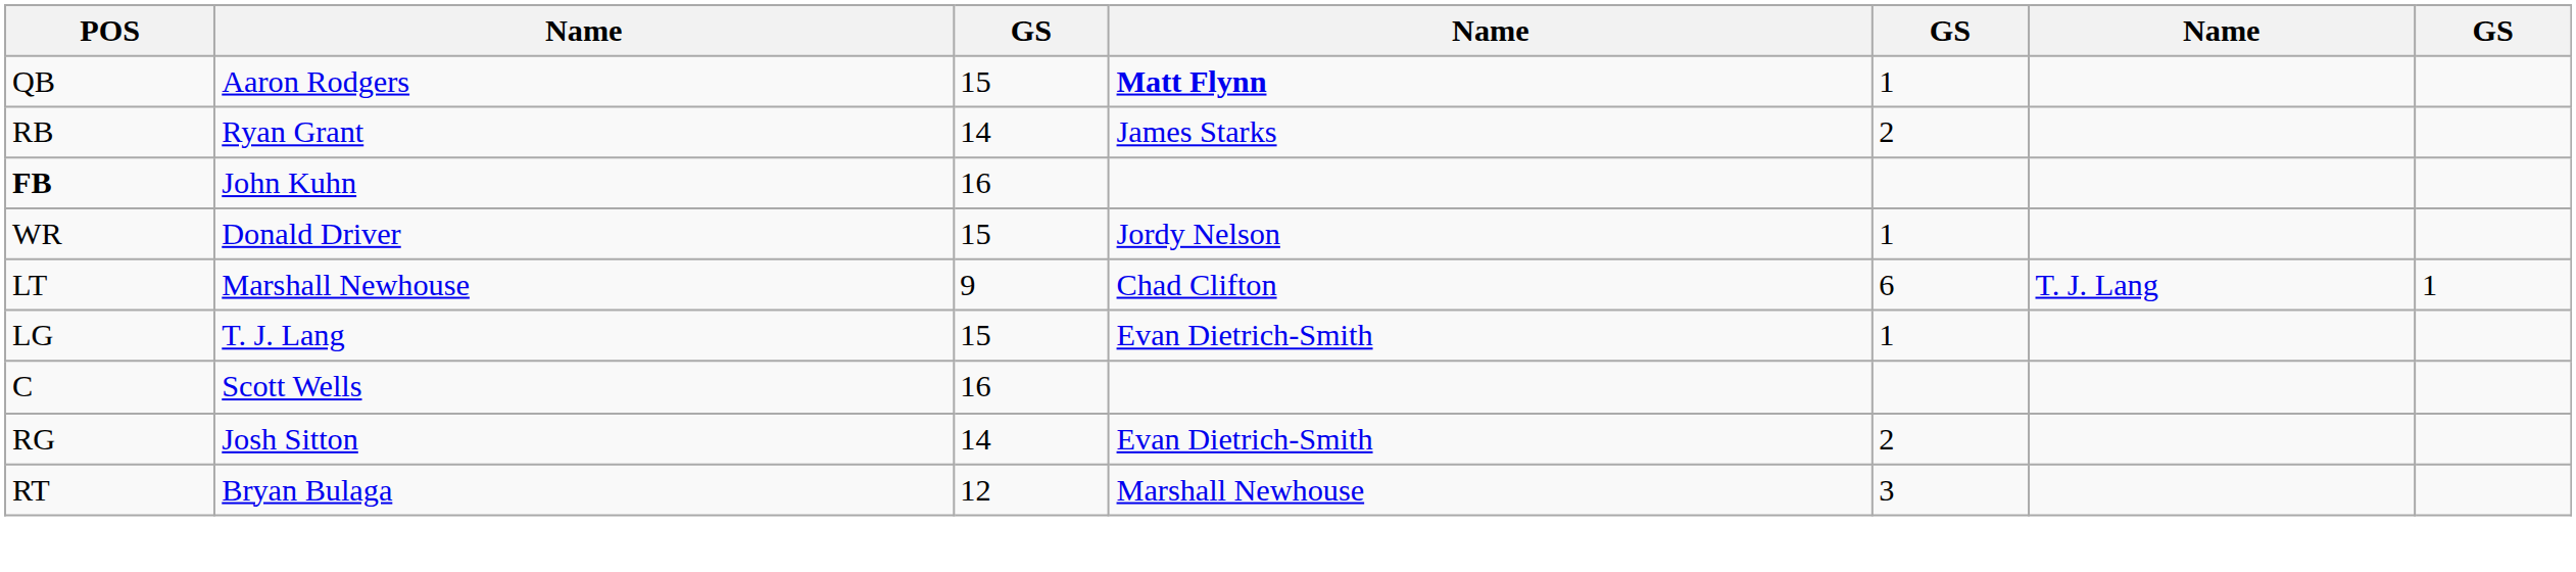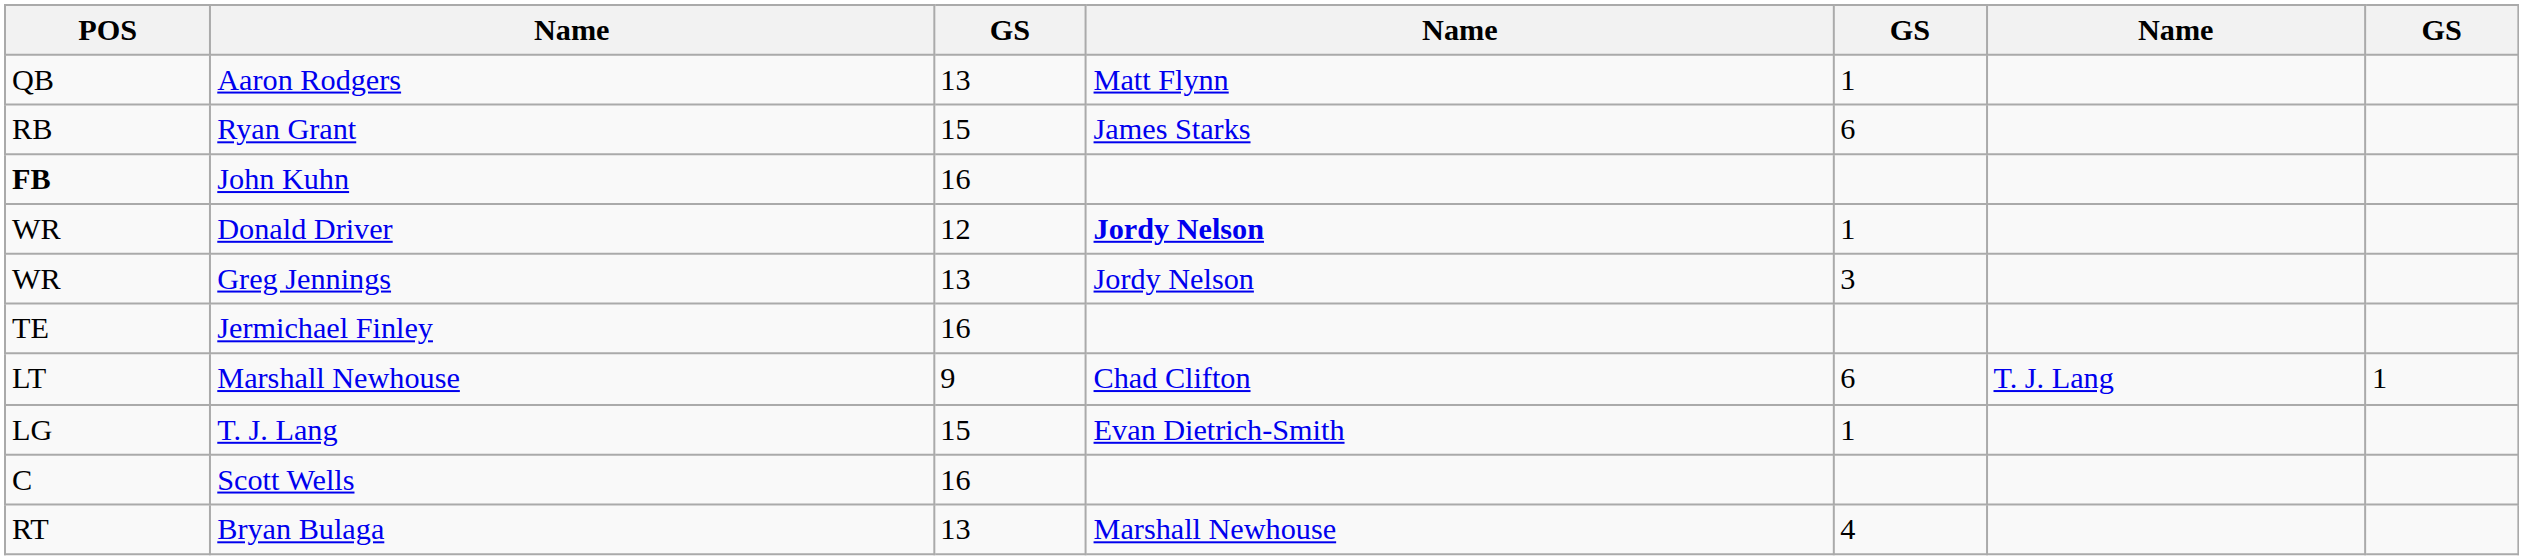Aaron Rodgers | column 3: 15 -> 13
Aaron Rodgers | column 4: bold -> normal
Ryan Grant | column 3: 14 -> 15
Ryan Grant | column 5: 2 -> 6
Donald Driver | column 3: 15 -> 12
Donald Driver | column 4: normal -> bold
+ row: WR | Greg Jennings | 13 | Jordy Nelson | 3
+ row: TE | Jermichael Finley | 16
- row: RG | Josh Sitton | 14 | Evan Dietrich-Smith | 2
Bryan Bulaga | column 3: 12 -> 13
Bryan Bulaga | column 5: 3 -> 4
